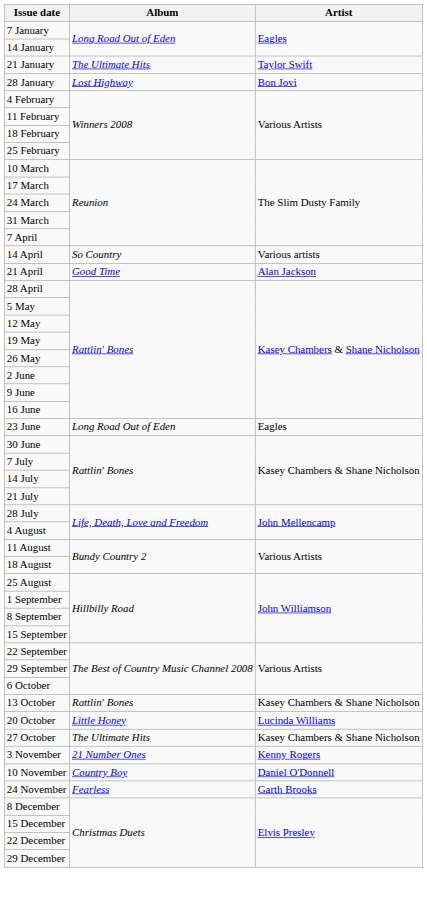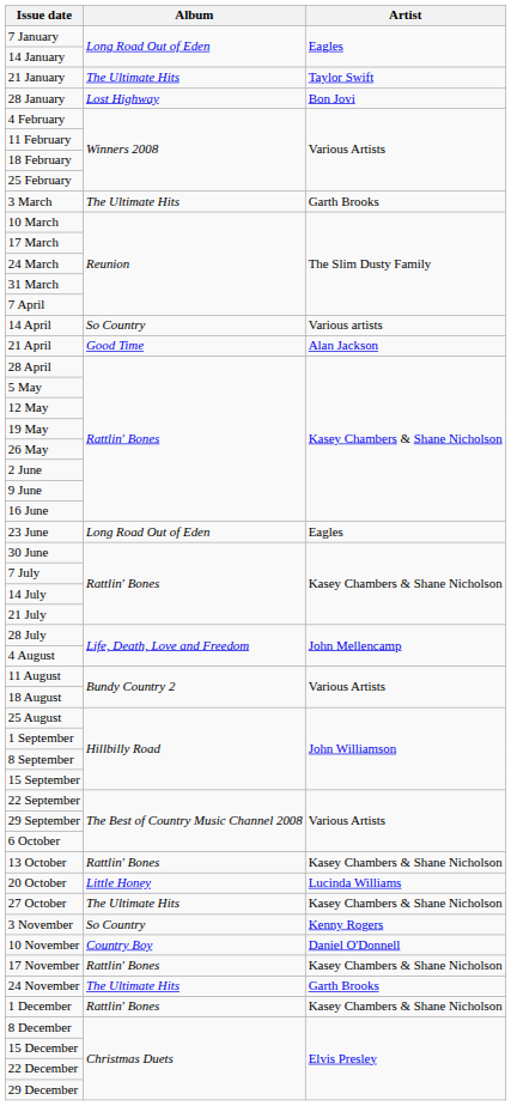+ row: 3 March | The Ultimate Hits | Garth Brooks
3 November | Album: 21 Number Ones -> So Country
+ row: 17 November | Rattlin' Bones | Kasey Chambers & Shane Nicholson
24 November | Album: Fearless -> The Ultimate Hits
+ row: 1 December | Rattlin' Bones | Kasey Chambers & Shane Nicholson
